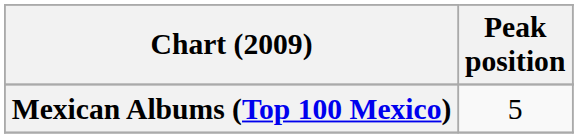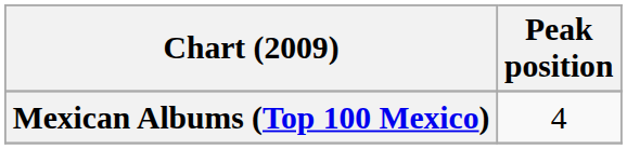Mexican Albums (Top 100 Mexico) | Peak position: 5 -> 4
